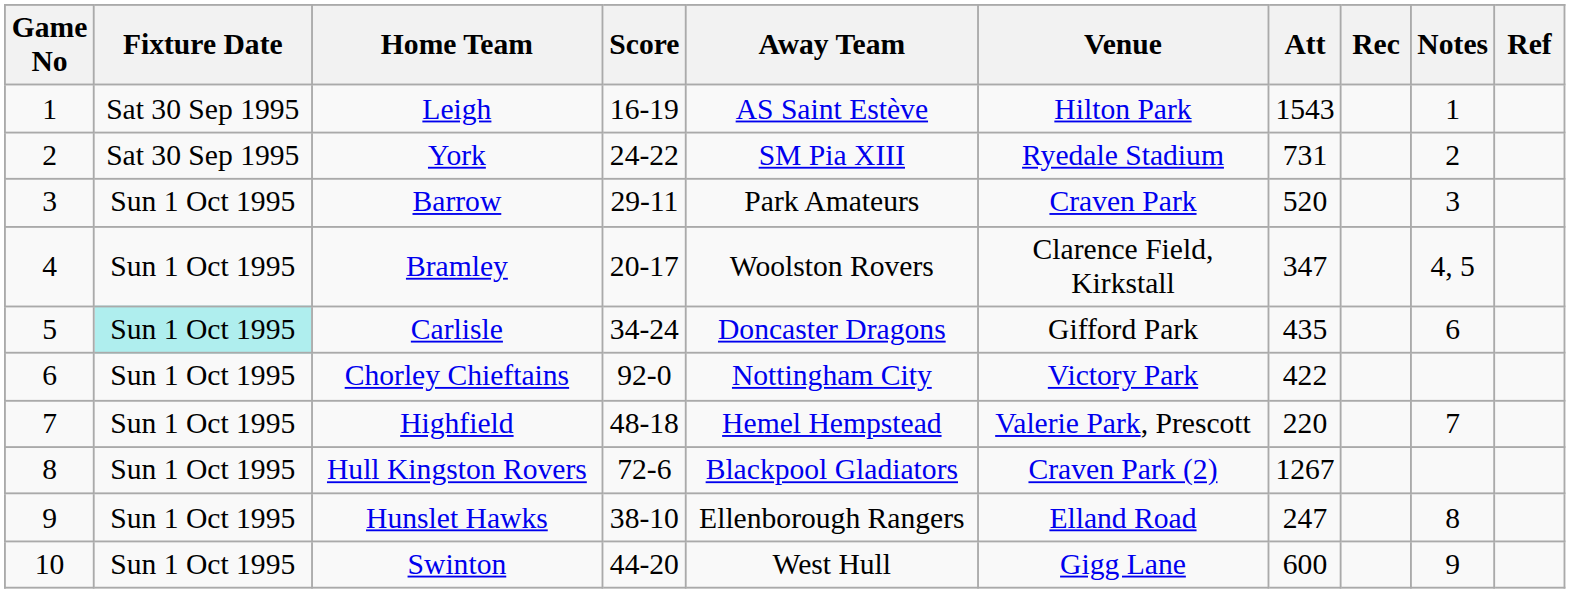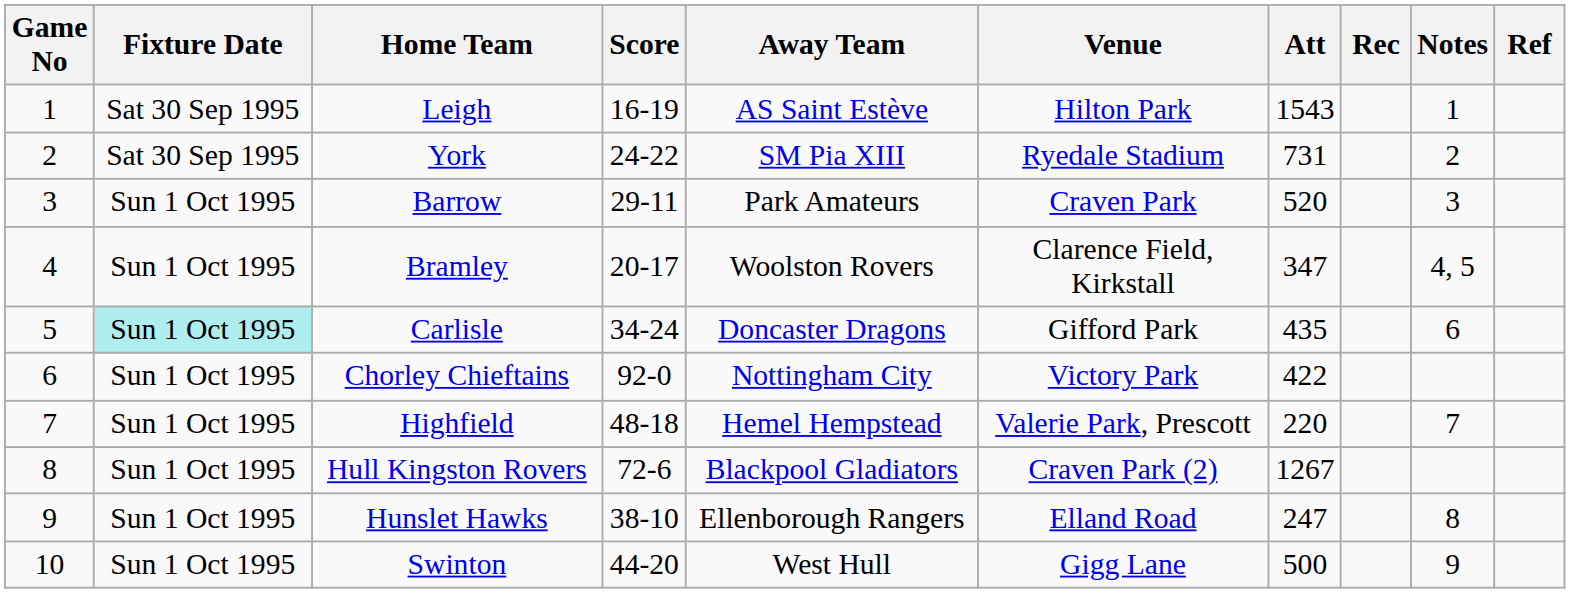Swinton | Att: 600 -> 500
